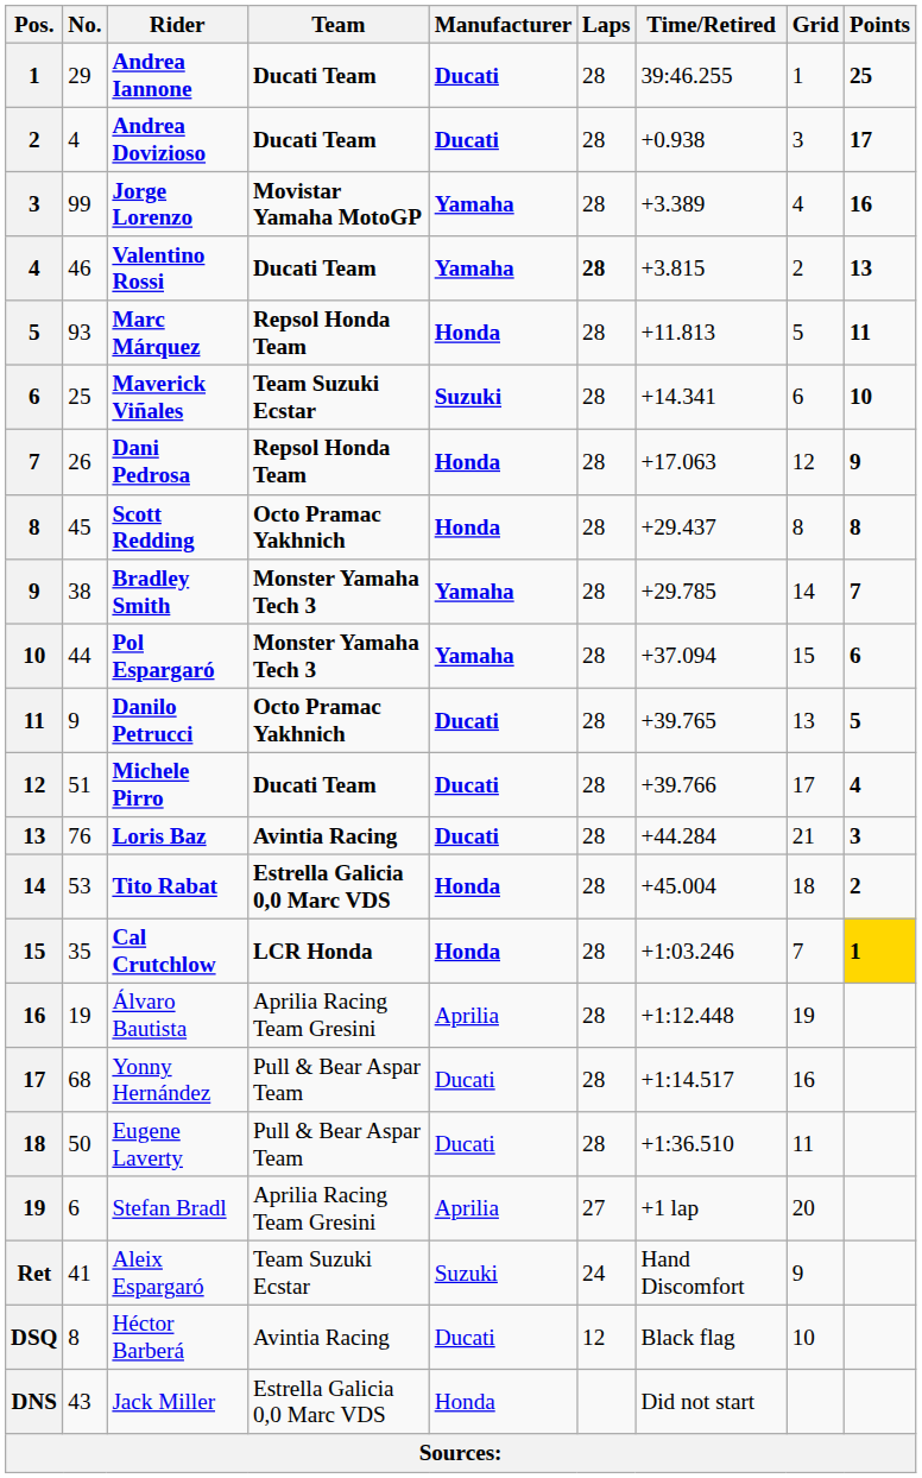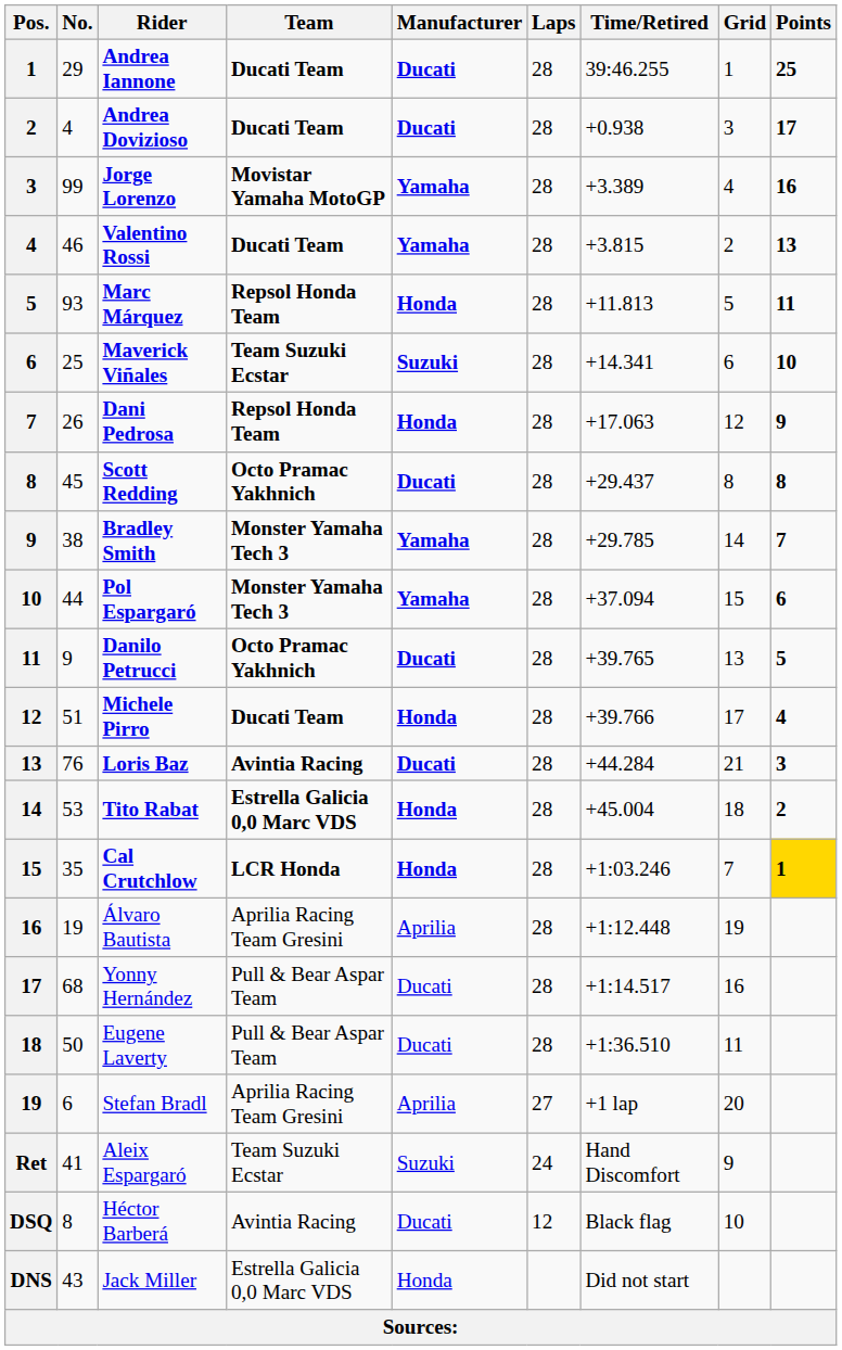Valentino Rossi | Laps: bold -> normal
Scott Redding | Manufacturer: Honda -> Ducati
Michele Pirro | Manufacturer: Ducati -> Honda
